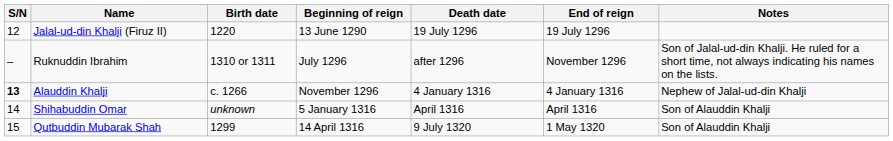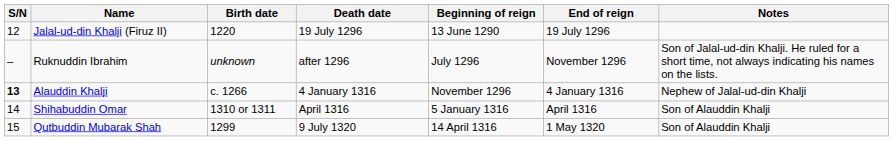columns swapped: Death date <-> Beginning of reign
Ruknuddin Ibrahim | Birth date: 1310 or 1311 -> unknown
Shihabuddin Omar | Birth date: unknown -> 1310 or 1311
